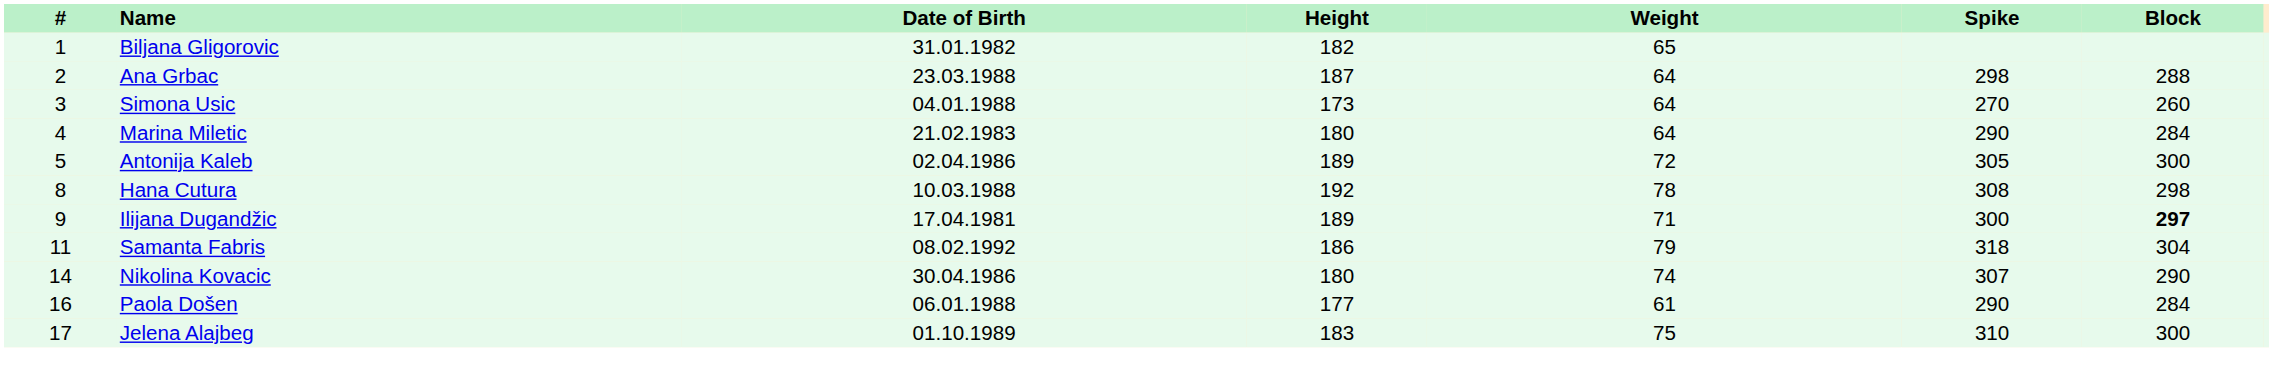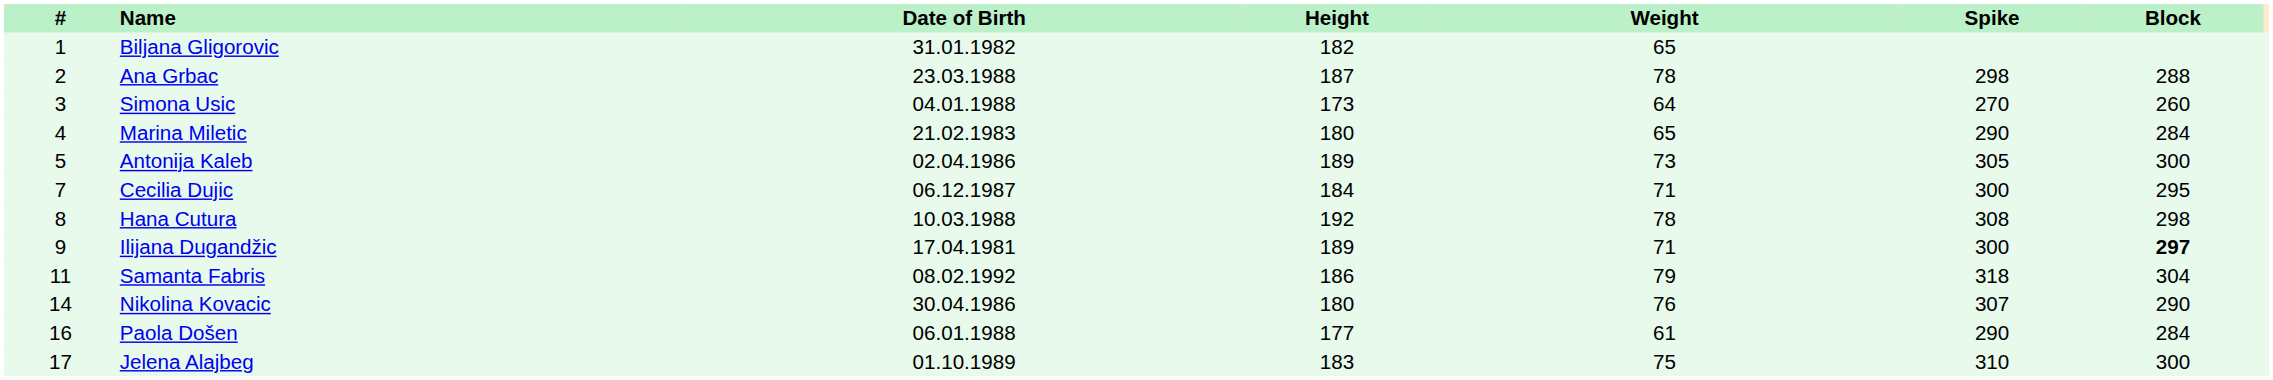Ana Grbac | Weight: 64 -> 78
Marina Miletic | Weight: 64 -> 65
Antonija Kaleb | Weight: 72 -> 73
+ row: 7 | Cecilia Dujic | 06.12.1987 | 184 | 71 | 300 | 295
Nikolina Kovacic | Weight: 74 -> 76
